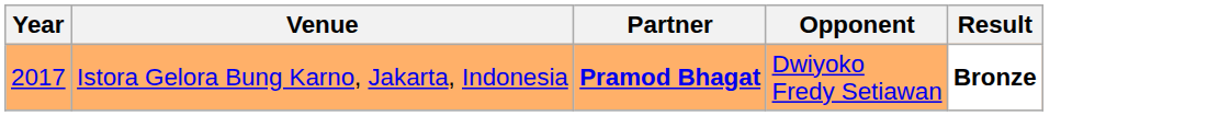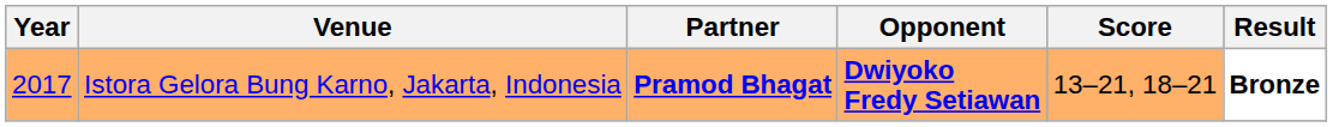+ column: Score | 13–21, 18–21
Istora Gelora Bung Karno, Jakarta, Indonesia | Opponent: normal -> bold
